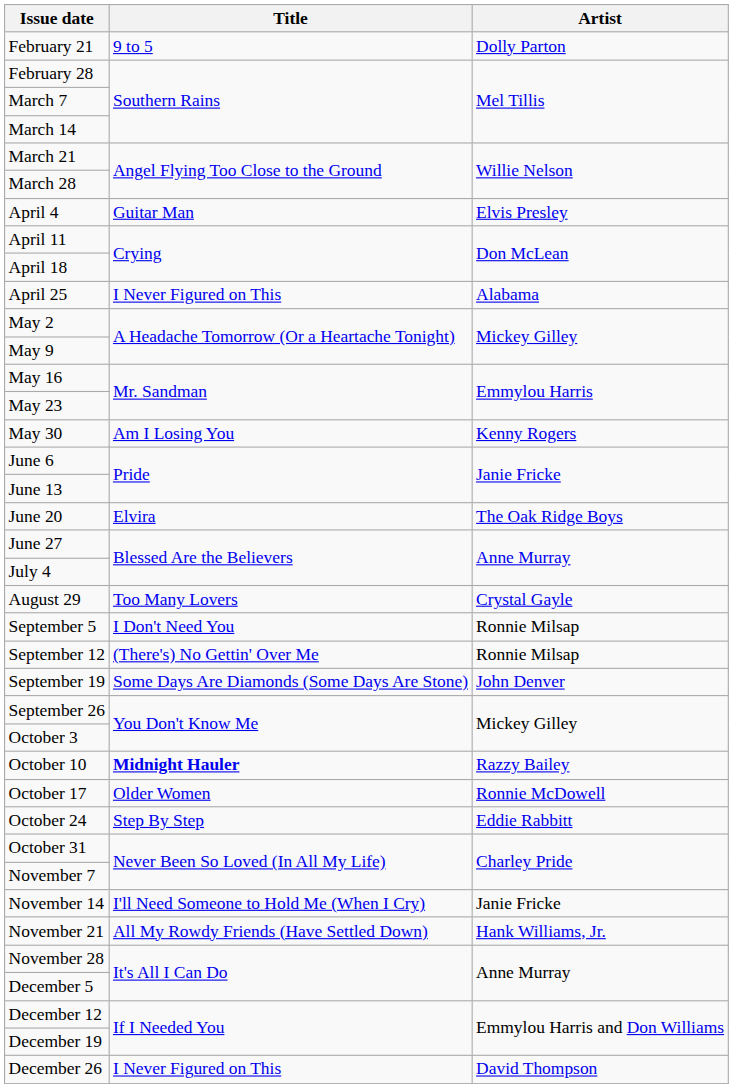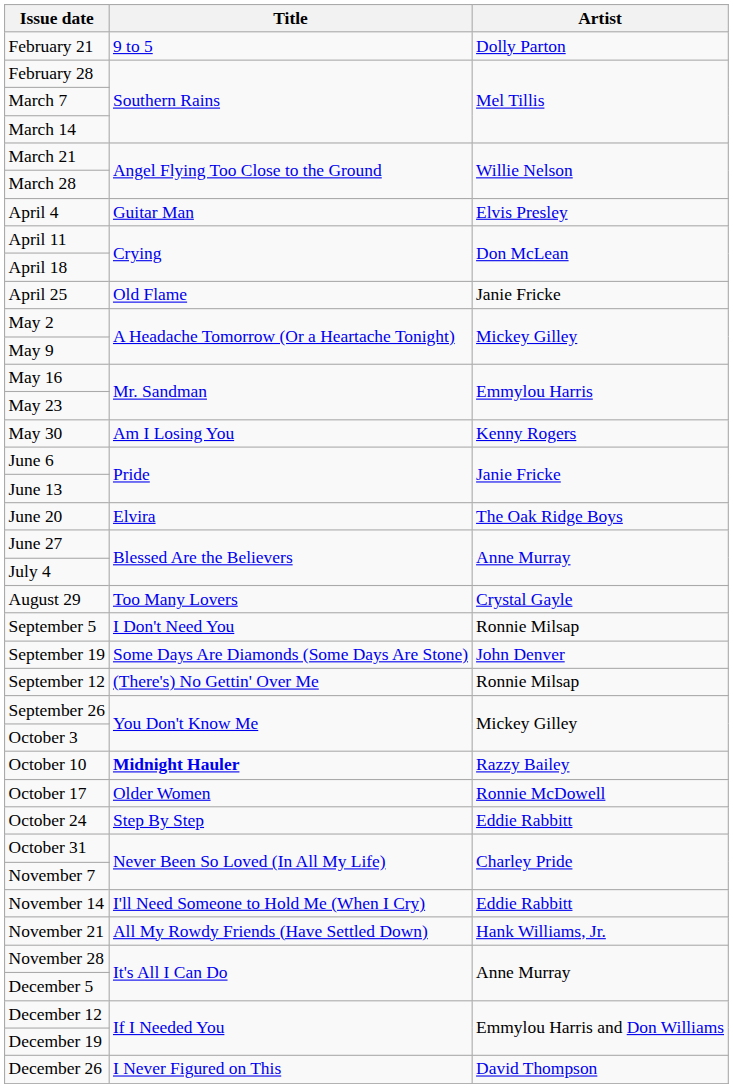April 25 | Title: I Never Figured on This -> Old Flame
April 25 | Artist: Alabama -> Janie Fricke
rows swapped: September 12 <-> September 19
November 14 | Artist: Janie Fricke -> Eddie Rabbitt
